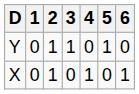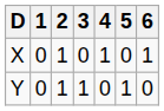rows swapped: X <-> Y
